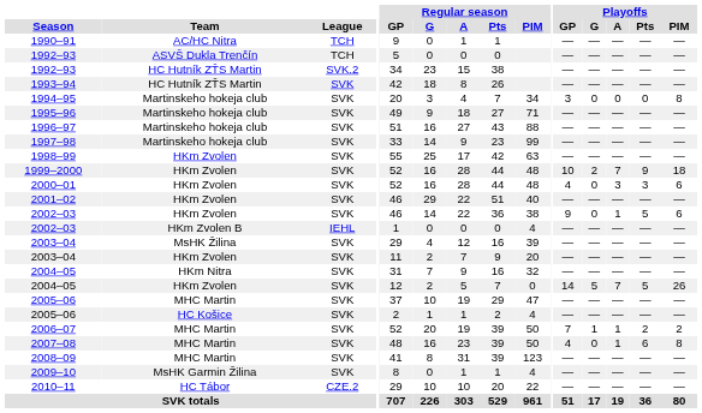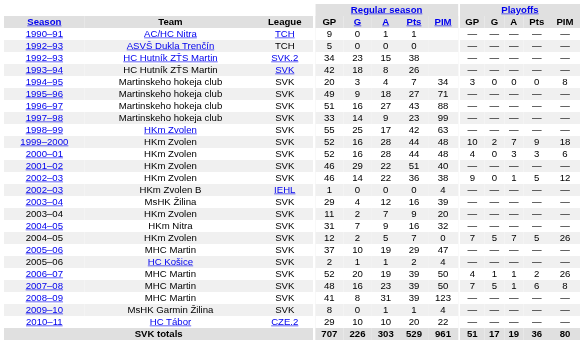2002–03 / HKm Zvolen | Playoffs / PIM: 6 -> 12
2004–05 / HKm Zvolen | Playoffs / GP: 14 -> 7
2006–07 | Playoffs / GP: 7 -> 4
2006–07 | Playoffs / PIM: 2 -> 26
2007–08 | Playoffs / GP: 4 -> 7
2007–08 | Playoffs / G: 0 -> 5
